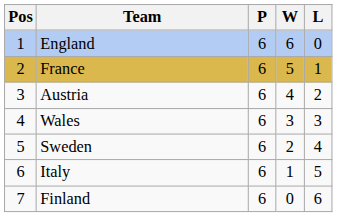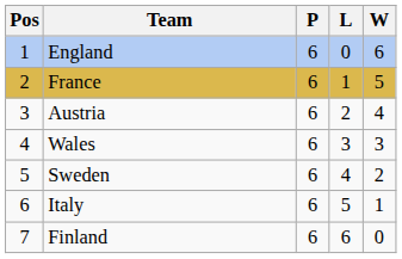columns swapped: W <-> L
